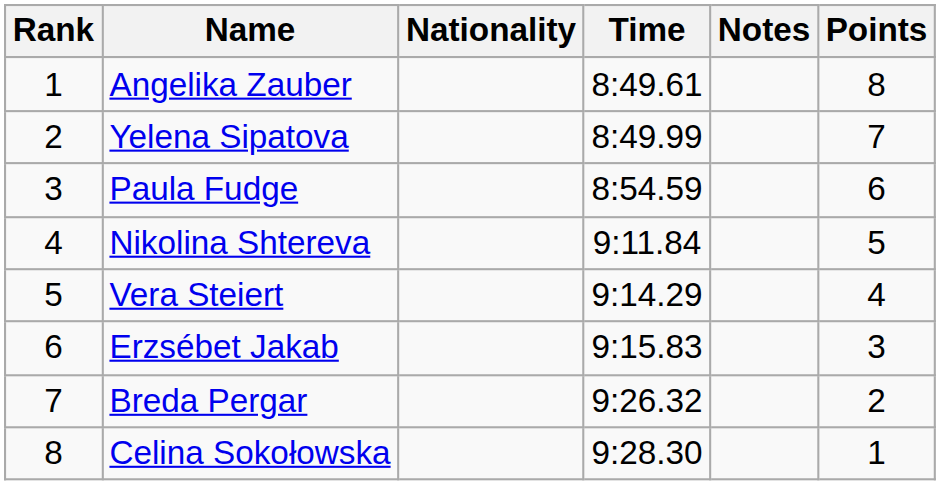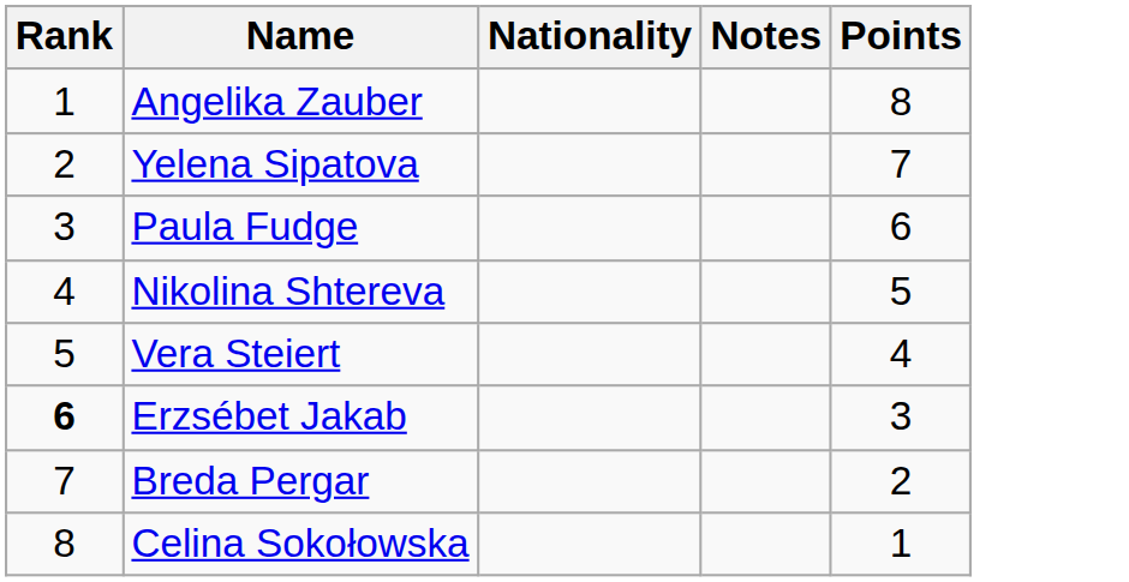- column: Time | 8:49.61 | 8:49.99 | 8:54.59 | 9:11.84 | 9:14.29 | 9:15.83 | 9:26.32 | 9:28.30
Erzsébet Jakab | Rank: normal -> bold
